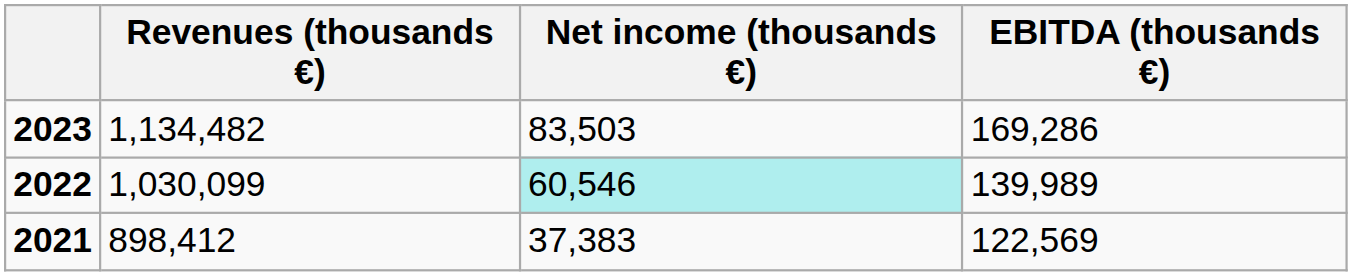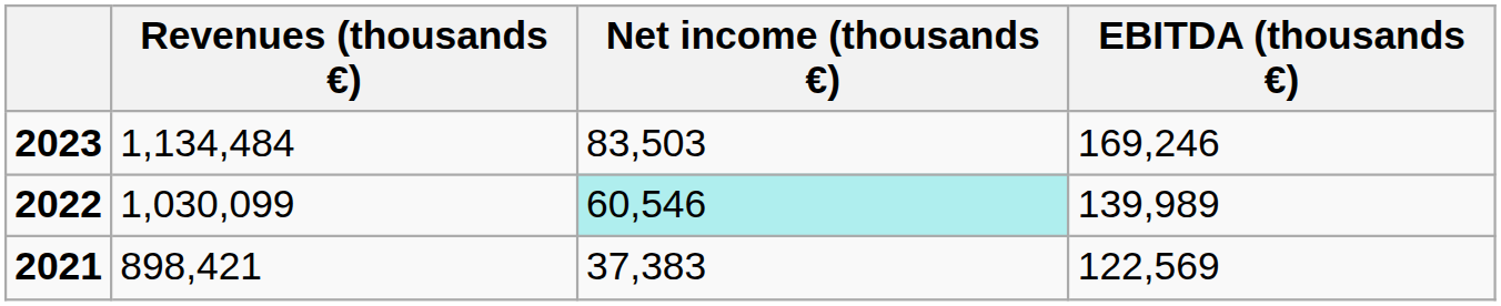2023 | Revenues (thousands €): 1,134,482 -> 1,134,484
2023 | EBITDA (thousands €): 169,286 -> 169,246
2021 | Revenues (thousands €): 898,412 -> 898,421
